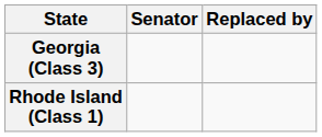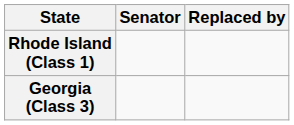rows swapped: Georgia (Class 3) <-> Rhode Island (Class 1)
